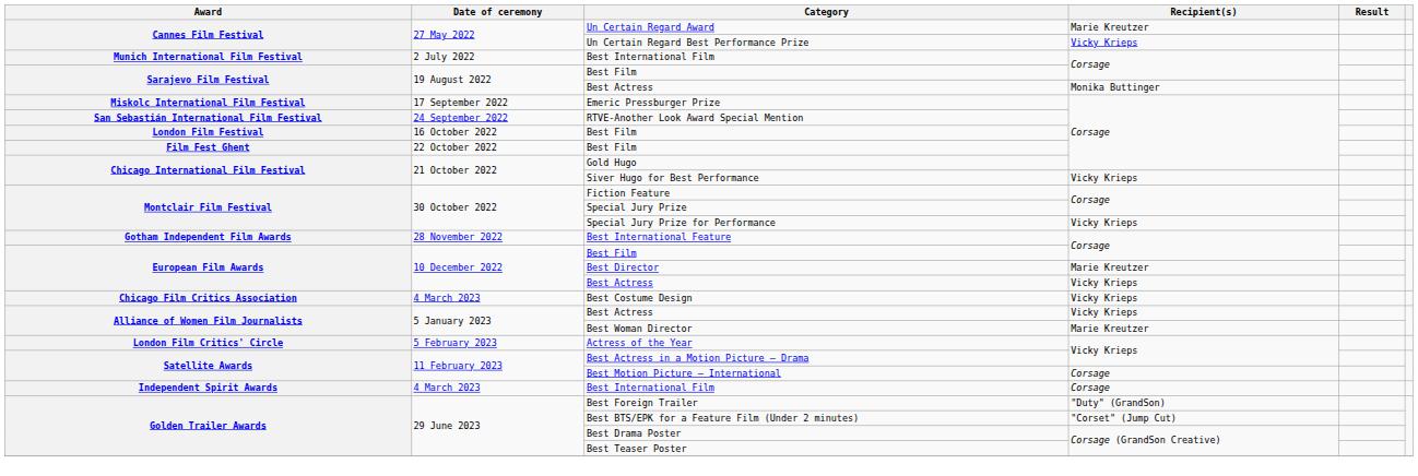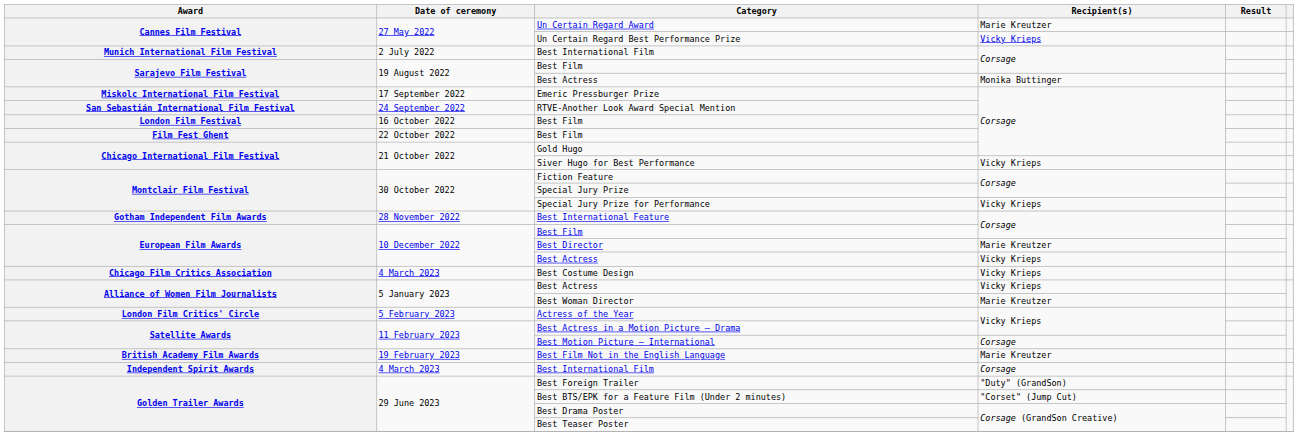+ row: British Academy Film Awards | 19 February 2023 | Best Film Not in the English Language | Marie Kreutzer
